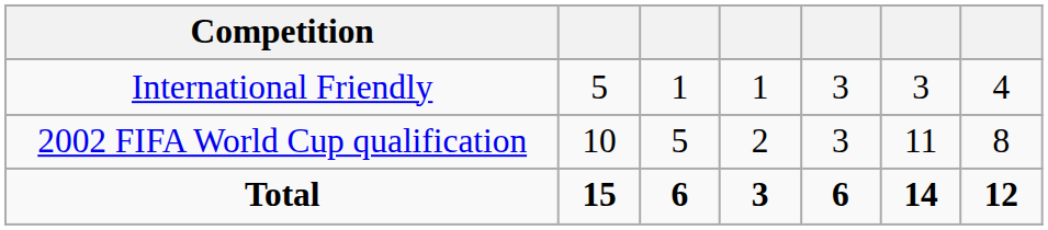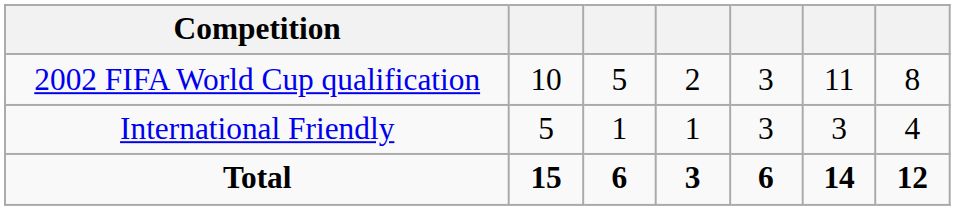rows swapped: 2002 FIFA World Cup qualification <-> International Friendly
